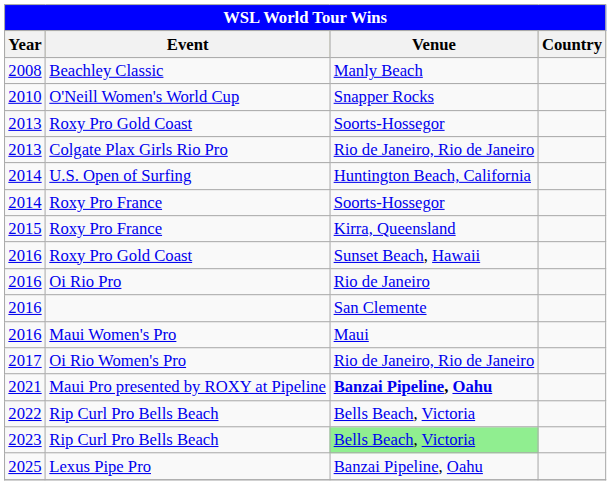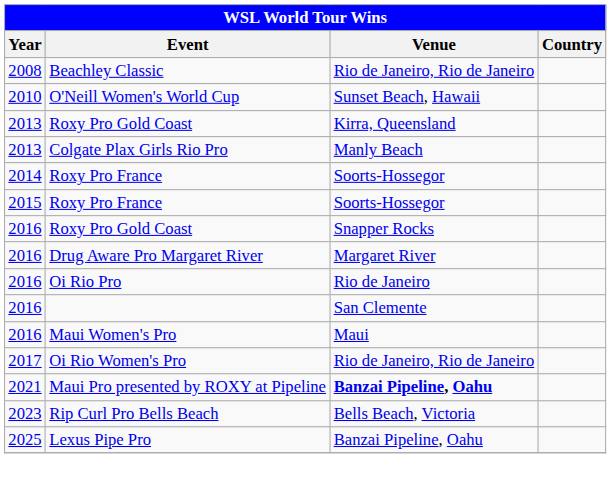Beachley Classic | Venue: Manly Beach -> Rio de Janeiro, Rio de Janeiro
O'Neill Women's World Cup | Venue: Snapper Rocks -> Sunset Beach, Hawaii
2013 / Roxy Pro Gold Coast | Venue: Soorts-Hossegor -> Kirra, Queensland
Colgate Plax Girls Rio Pro | Venue: Rio de Janeiro, Rio de Janeiro -> Manly Beach
- row: 2014 | U.S. Open of Surfing | Huntington Beach, California
2015 / Roxy Pro France | Venue: Kirra, Queensland -> Soorts-Hossegor
2016 / Roxy Pro Gold Coast | Venue: Sunset Beach, Hawaii -> Snapper Rocks
+ row: 2016 | Drug Aware Pro Margaret River | Margaret River
- row: 2022 | Rip Curl Pro Bells Beach | Bells Beach, Victoria
2023 / Rip Curl Pro Bells Beach | Venue: lightgreen background -> no background
